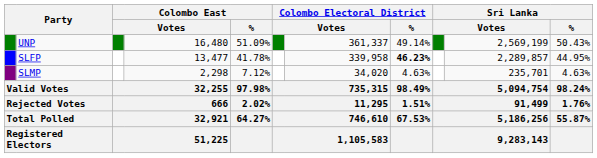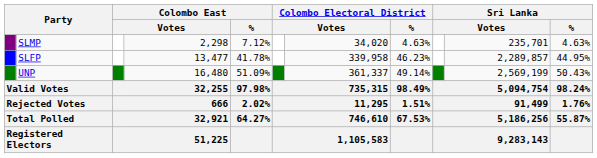rows swapped: UNP <-> SLMP
SLFP | Colombo Electoral District / %: bold -> normal
